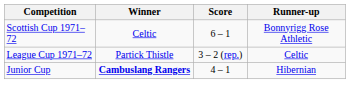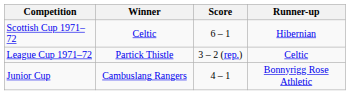Scottish Cup 1971–72 | Runner-up: Bonnyrigg Rose Athletic -> Hibernian
Junior Cup | Winner: bold -> normal
Junior Cup | Runner-up: Hibernian -> Bonnyrigg Rose Athletic
